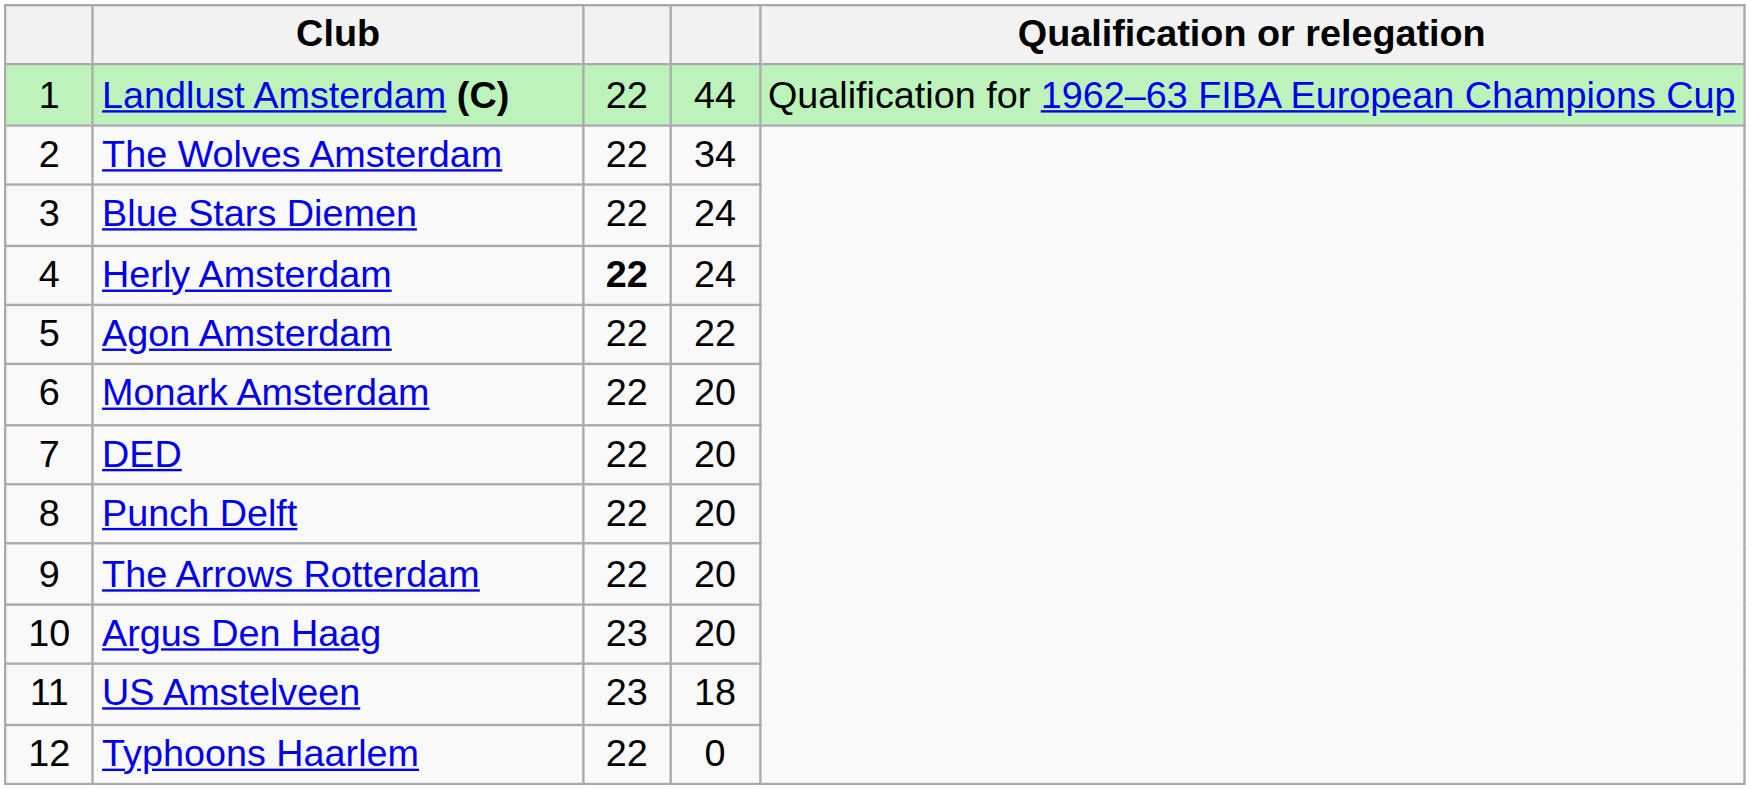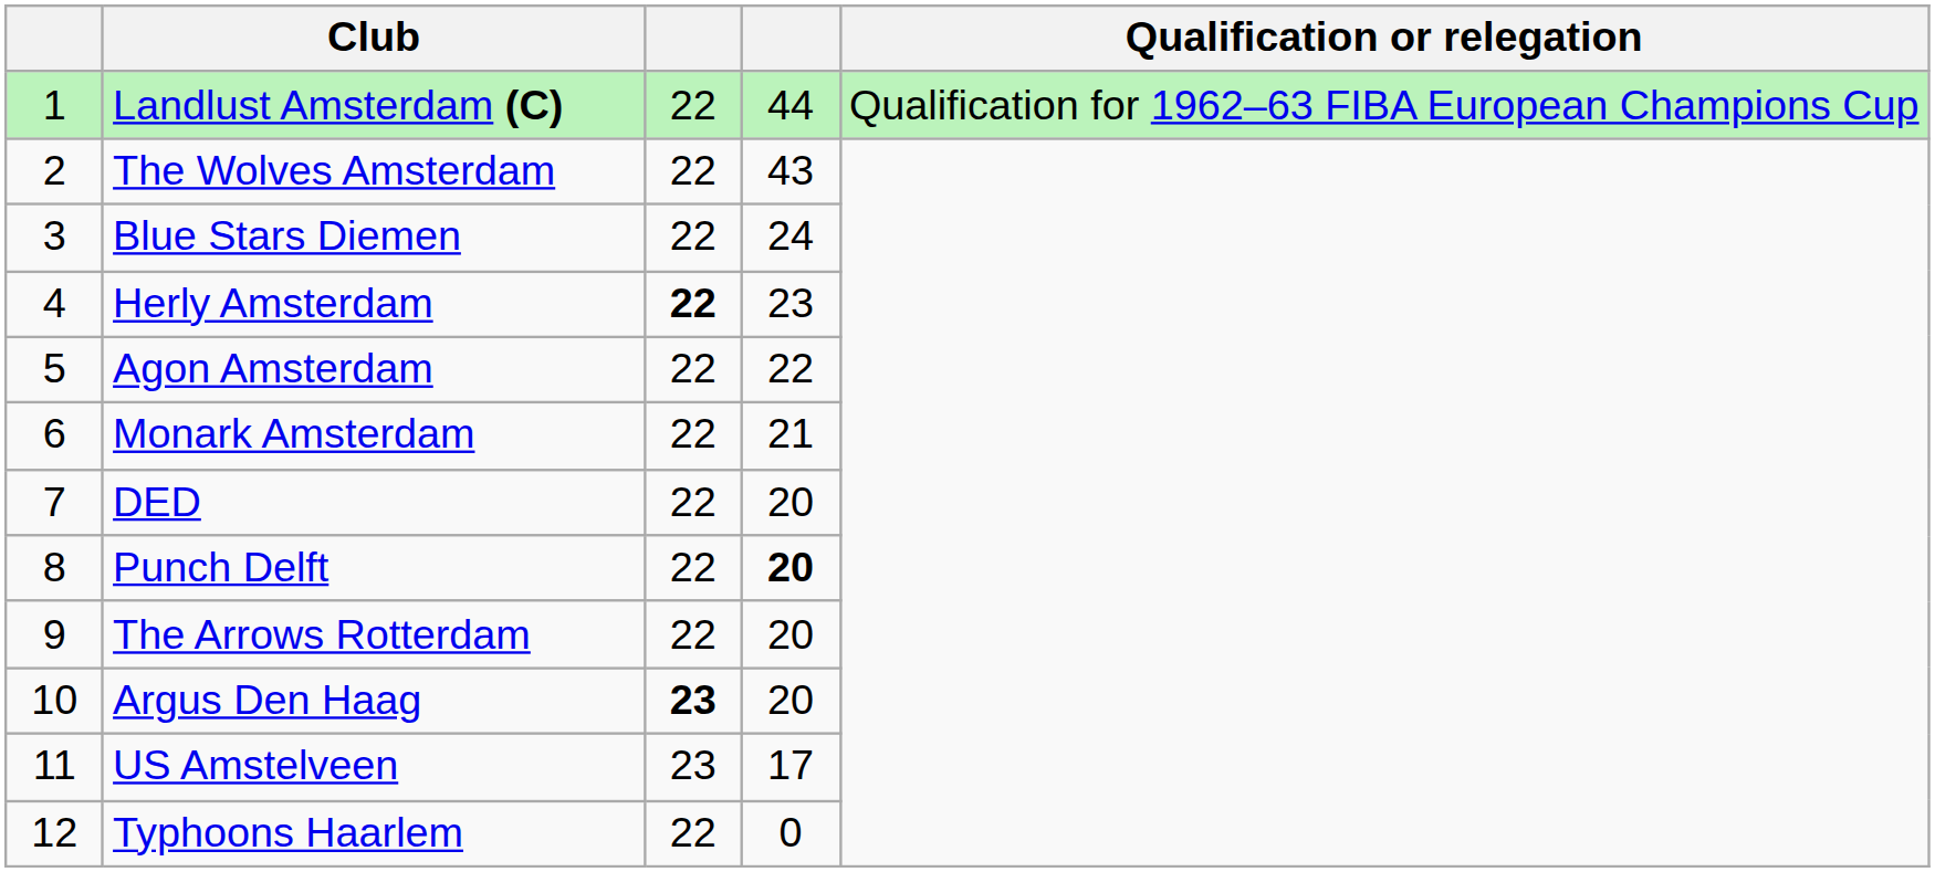The Wolves Amsterdam | column 4: 34 -> 43
Herly Amsterdam | column 4: 24 -> 23
Monark Amsterdam | column 4: 20 -> 21
Punch Delft | column 4: normal -> bold
Argus Den Haag | column 3: normal -> bold
US Amstelveen | column 4: 18 -> 17
